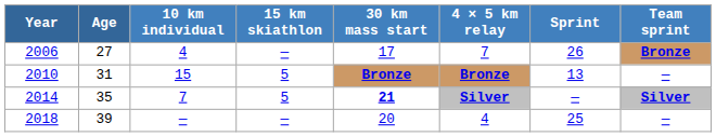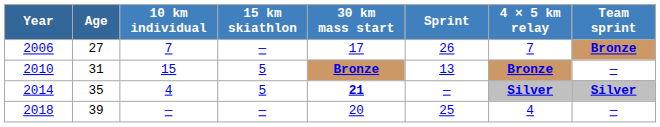columns swapped: Sprint <-> 4 × 5 km relay
2006 | 10 km individual: 4 -> 7
2014 | 10 km individual: 7 -> 4
